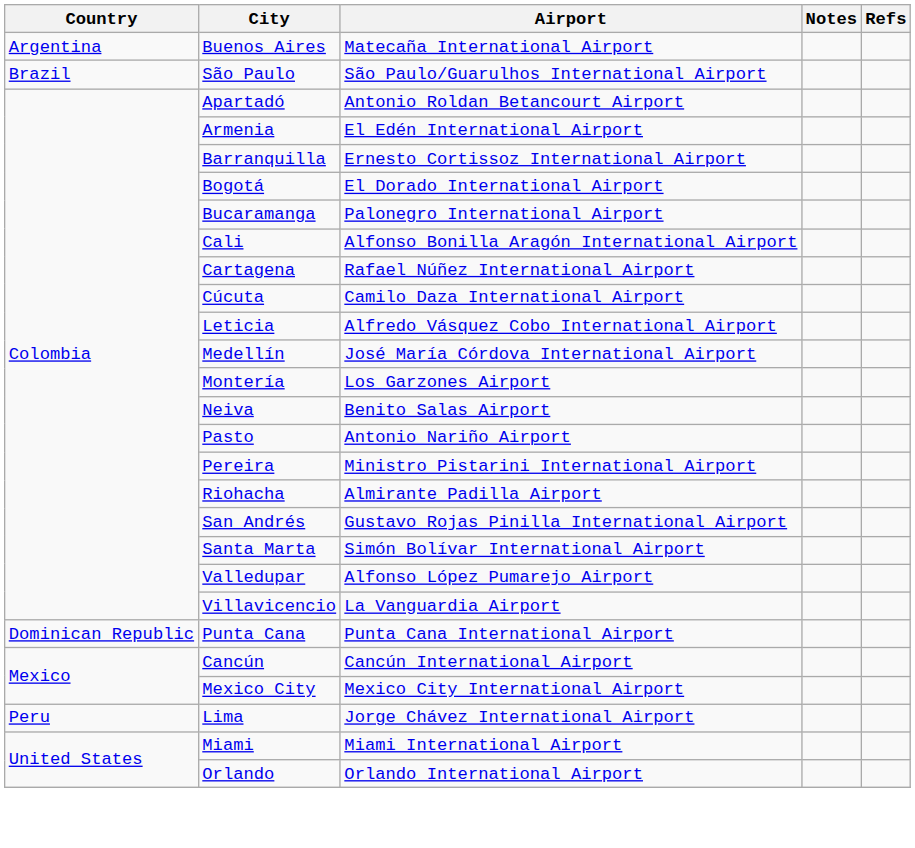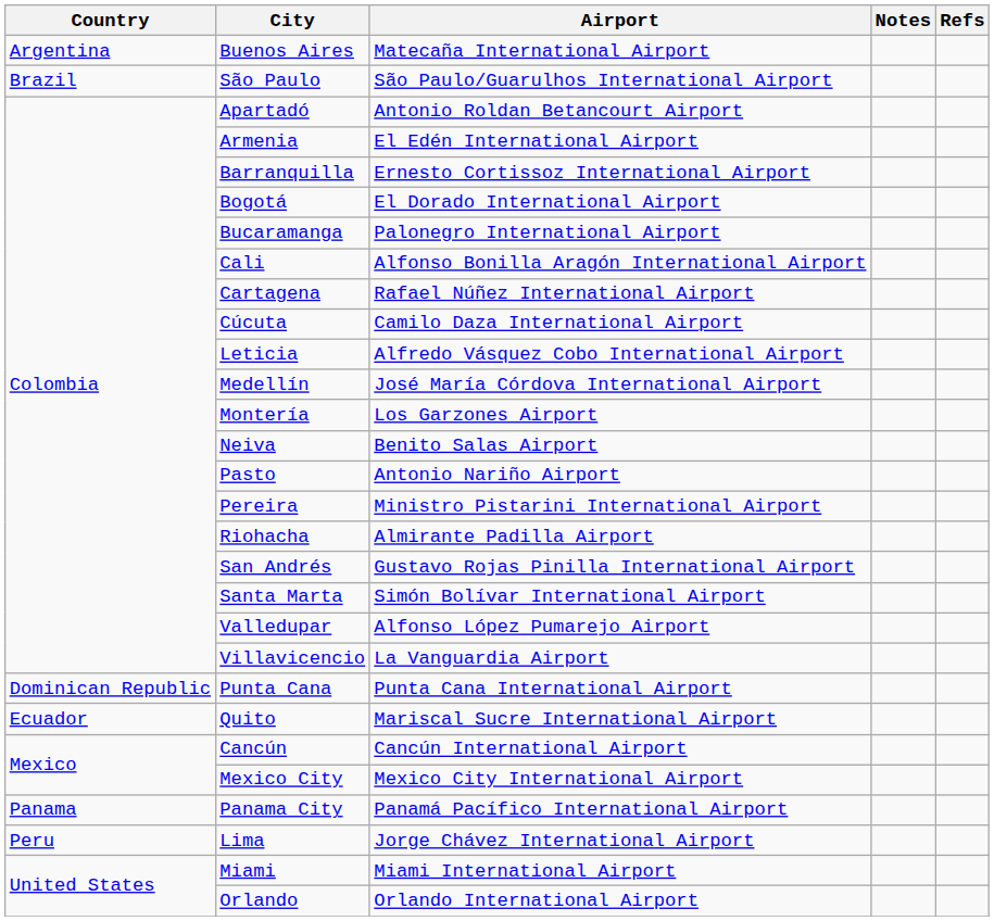+ row: Ecuador | Quito | Mariscal Sucre International Airport
+ row: Panama | Panama City | Panamá Pacífico International Airport
